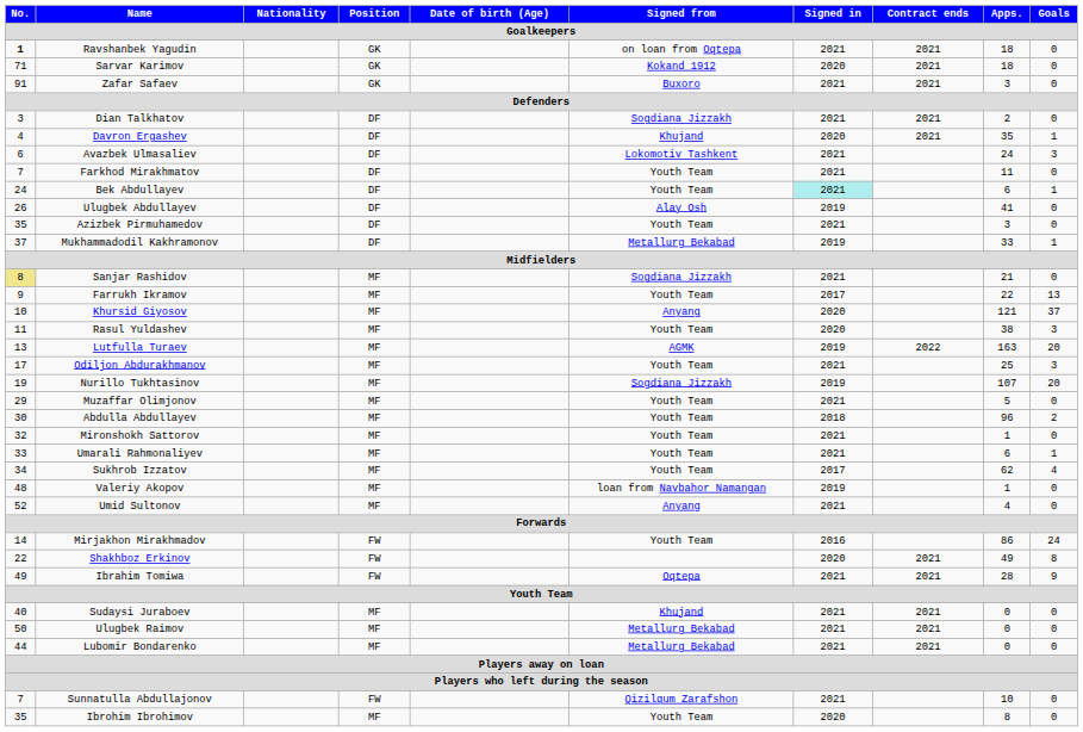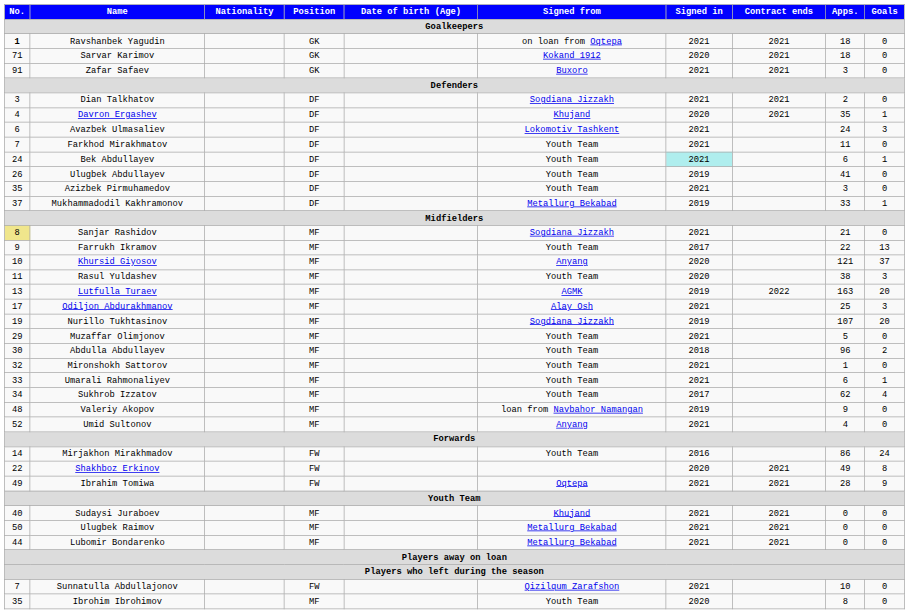Ulugbek Abdullayev | Signed from: Alay Osh -> Youth Team
Odiljon Abdurakhmanov | Signed from: Youth Team -> Alay Osh
Valeriy Akopov | Apps.: 1 -> 9
